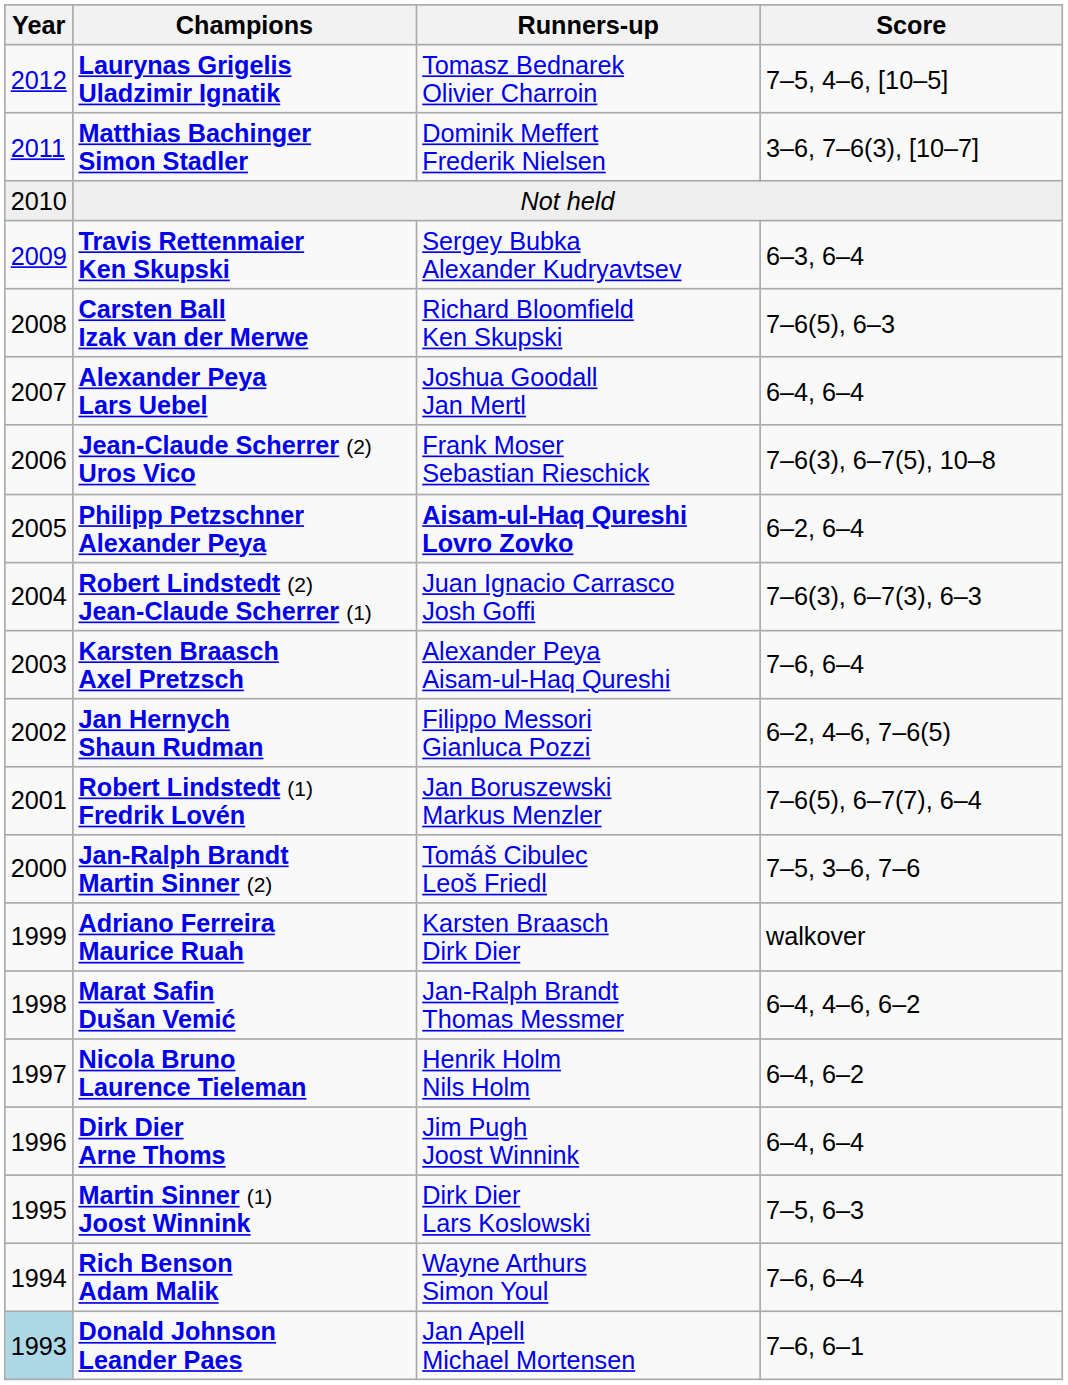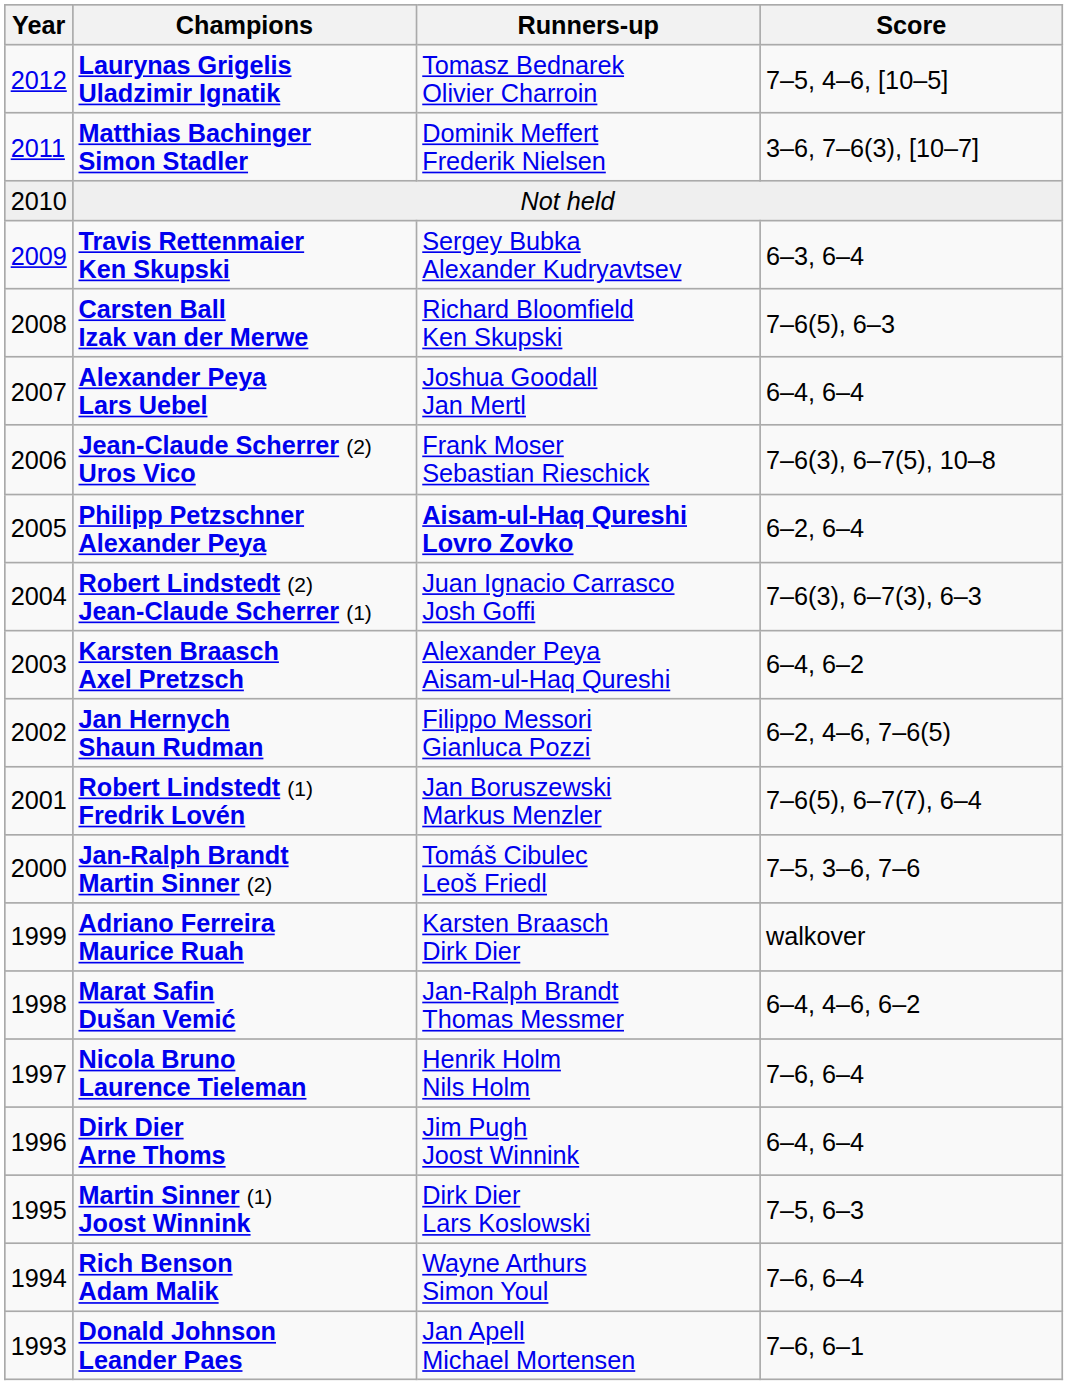Karsten Braasch Axel Pretzsch | Score: 7–6, 6–4 -> 6–4, 6–2
Nicola Bruno Laurence Tieleman | Score: 6–4, 6–2 -> 7–6, 6–4
Donald Johnson Leander Paes | Year: lightblue background -> no background
